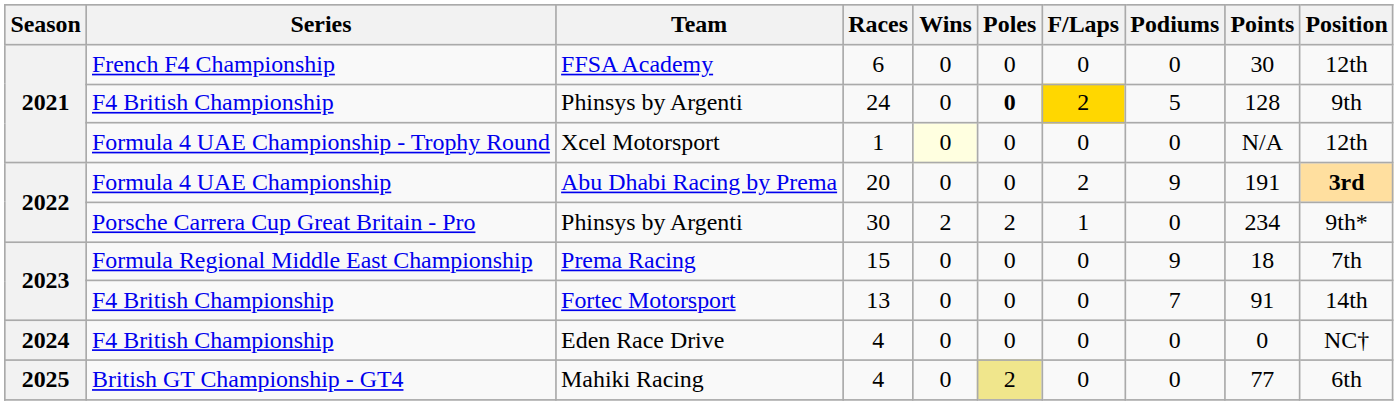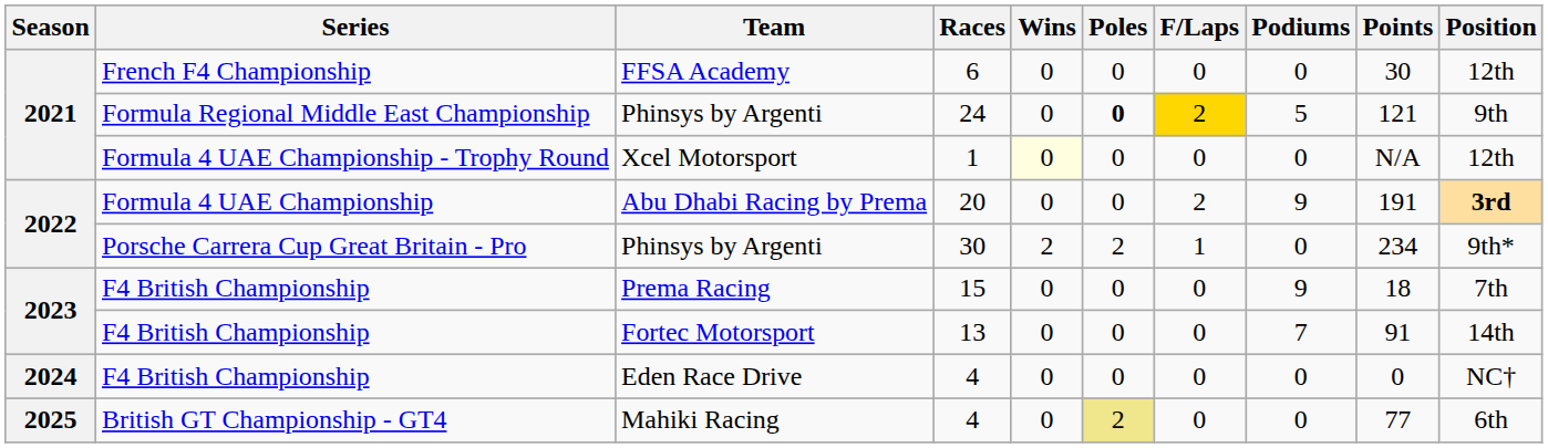Phinsys by Argenti / 24 | Series: F4 British Championship -> Formula Regional Middle East Championship
Phinsys by Argenti / 24 | Points: 128 -> 121
Prema Racing | Series: Formula Regional Middle East Championship -> F4 British Championship
